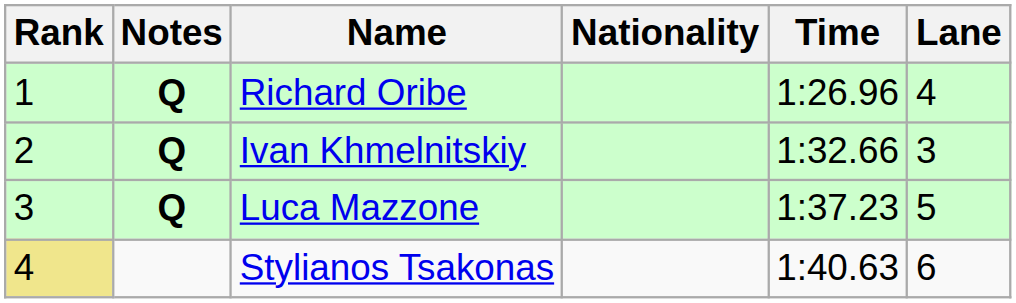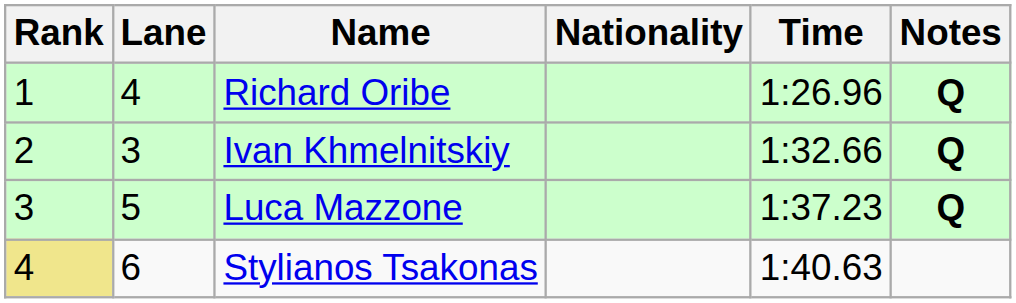columns swapped: Lane <-> Notes
